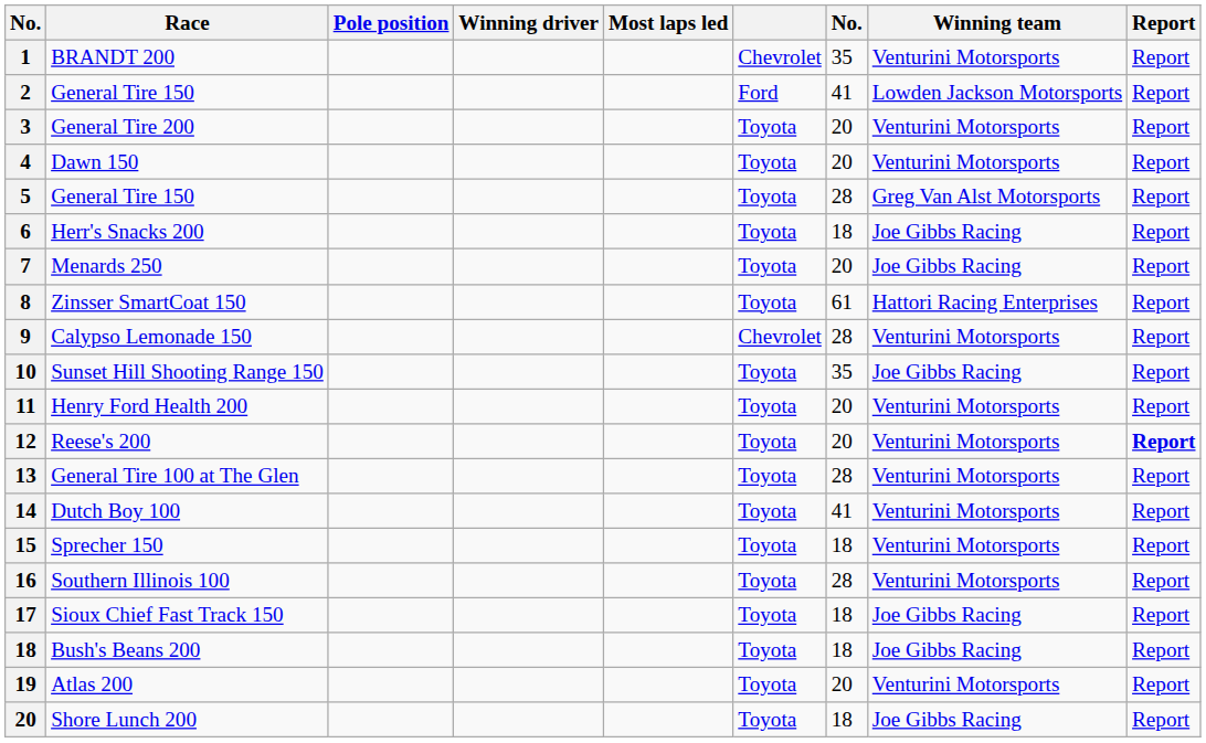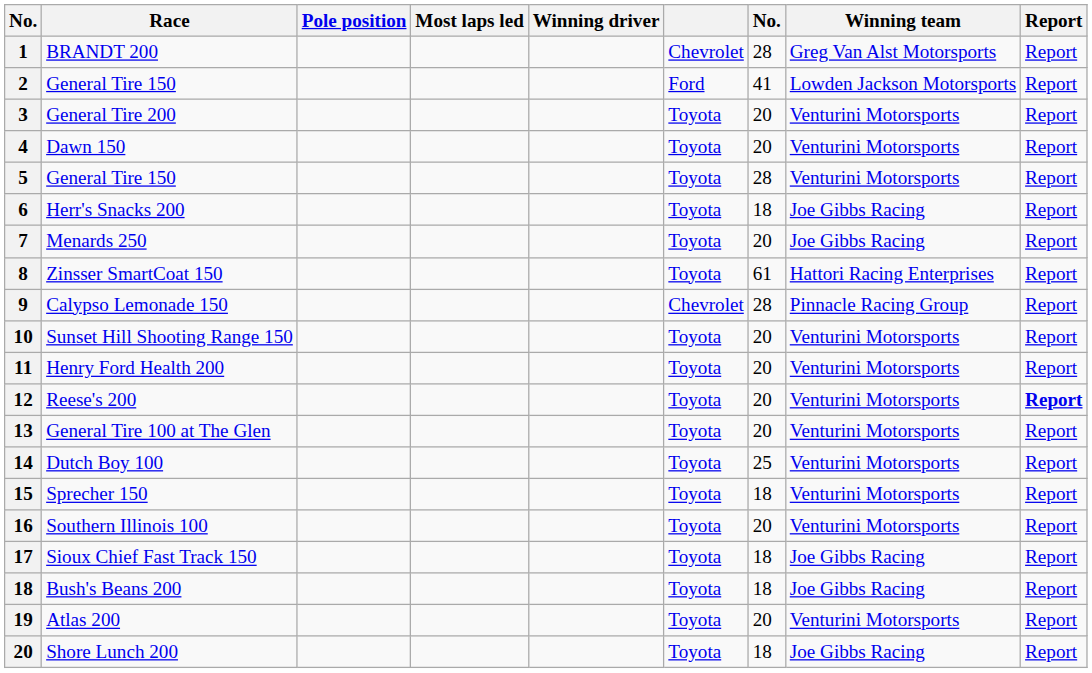columns swapped: Most laps led <-> Winning driver
BRANDT 200 | column 7: 35 -> 28
BRANDT 200 | Winning team: Venturini Motorsports -> Greg Van Alst Motorsports
5 / General Tire 150 | Winning team: Greg Van Alst Motorsports -> Venturini Motorsports
Calypso Lemonade 150 | Winning team: Venturini Motorsports -> Pinnacle Racing Group
Sunset Hill Shooting Range 150 | column 7: 35 -> 20
Sunset Hill Shooting Range 150 | Winning team: Joe Gibbs Racing -> Venturini Motorsports
General Tire 100 at The Glen | column 7: 28 -> 20
Dutch Boy 100 | column 7: 41 -> 25
Southern Illinois 100 | column 7: 28 -> 20
